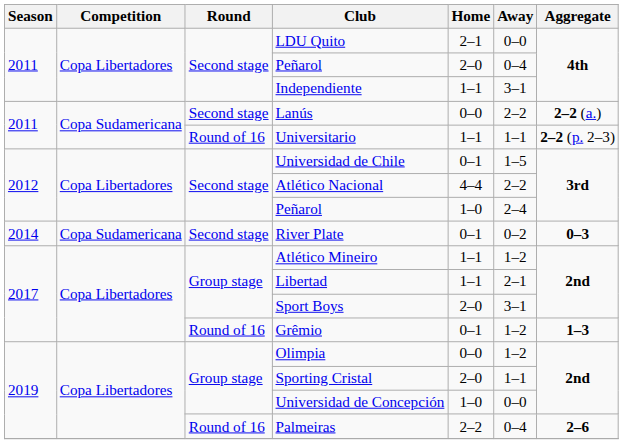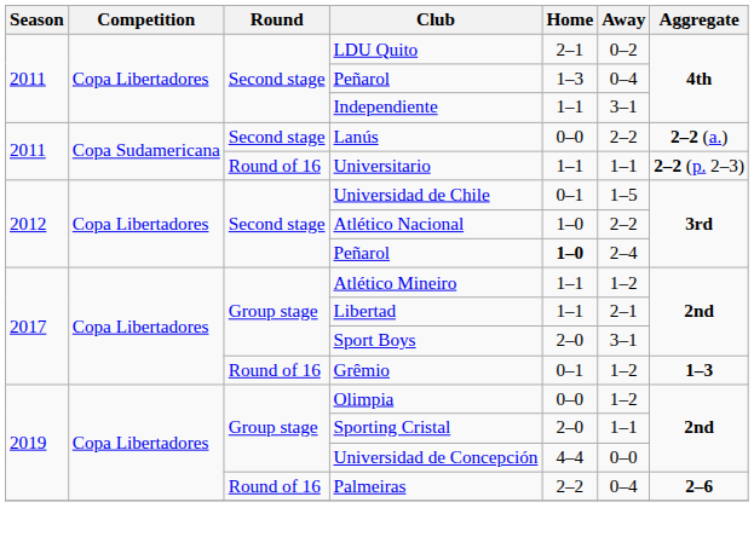LDU Quito | Away: 0–0 -> 0–2
2011 / Peñarol | Home: 2–0 -> 1–3
Atlético Nacional | Home: 4–4 -> 1–0
2012 / Peñarol | Home: normal -> bold
- row: 2014 | Copa Sudamericana | Second stage | River Plate | 0–1 | 0–2 | 0–3
Universidad de Concepción | Home: 1–0 -> 4–4
